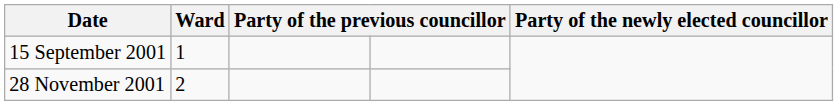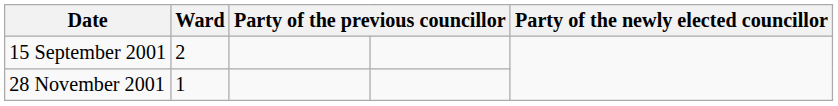15 September 2001 | Ward: 1 -> 2
28 November 2001 | Ward: 2 -> 1
